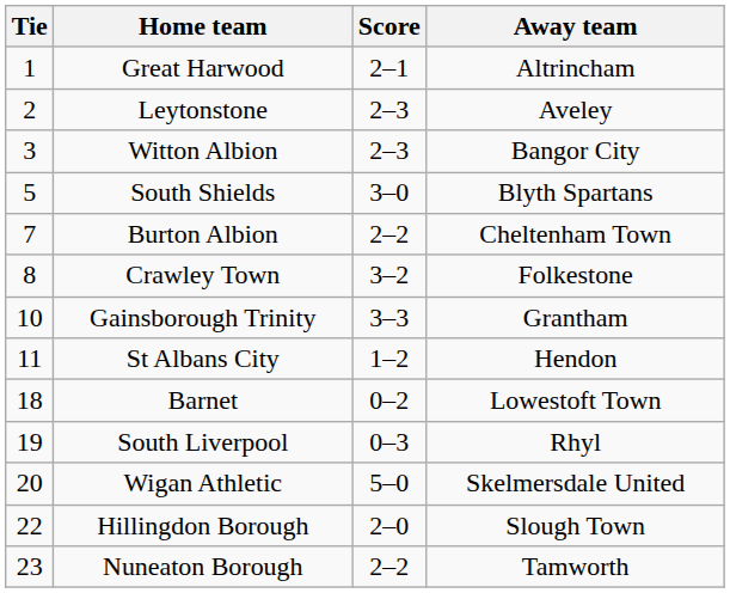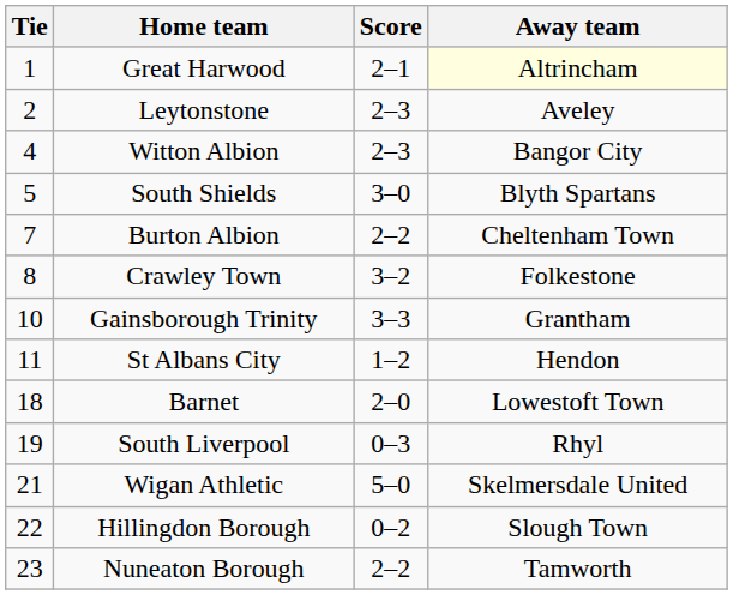Great Harwood | Away team: no background -> lightyellow background
Witton Albion | Tie: 3 -> 4
Barnet | Score: 0–2 -> 2–0
Wigan Athletic | Tie: 20 -> 21
Hillingdon Borough | Score: 2–0 -> 0–2
